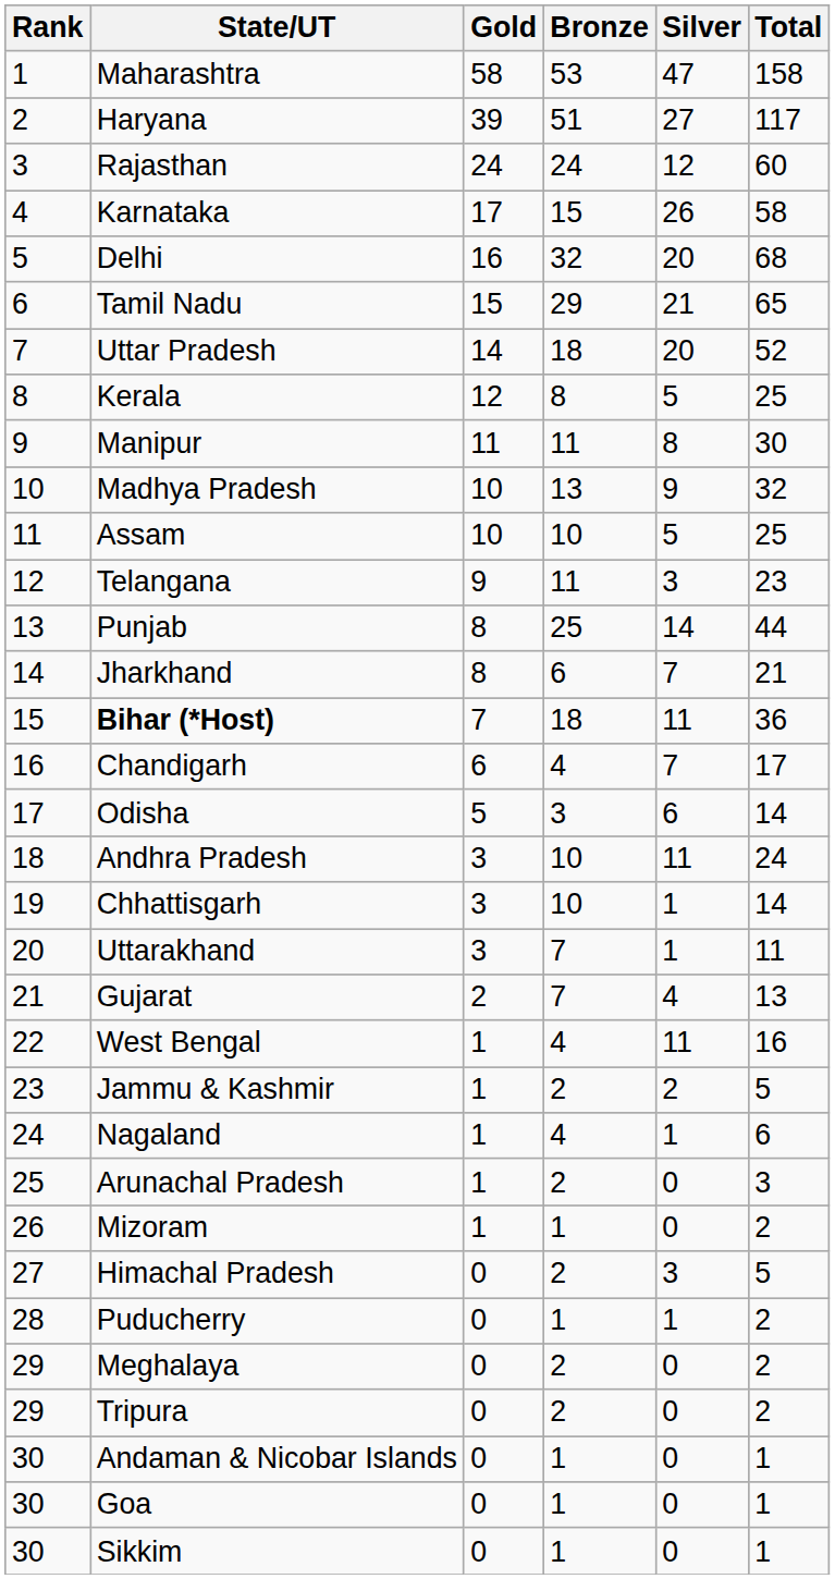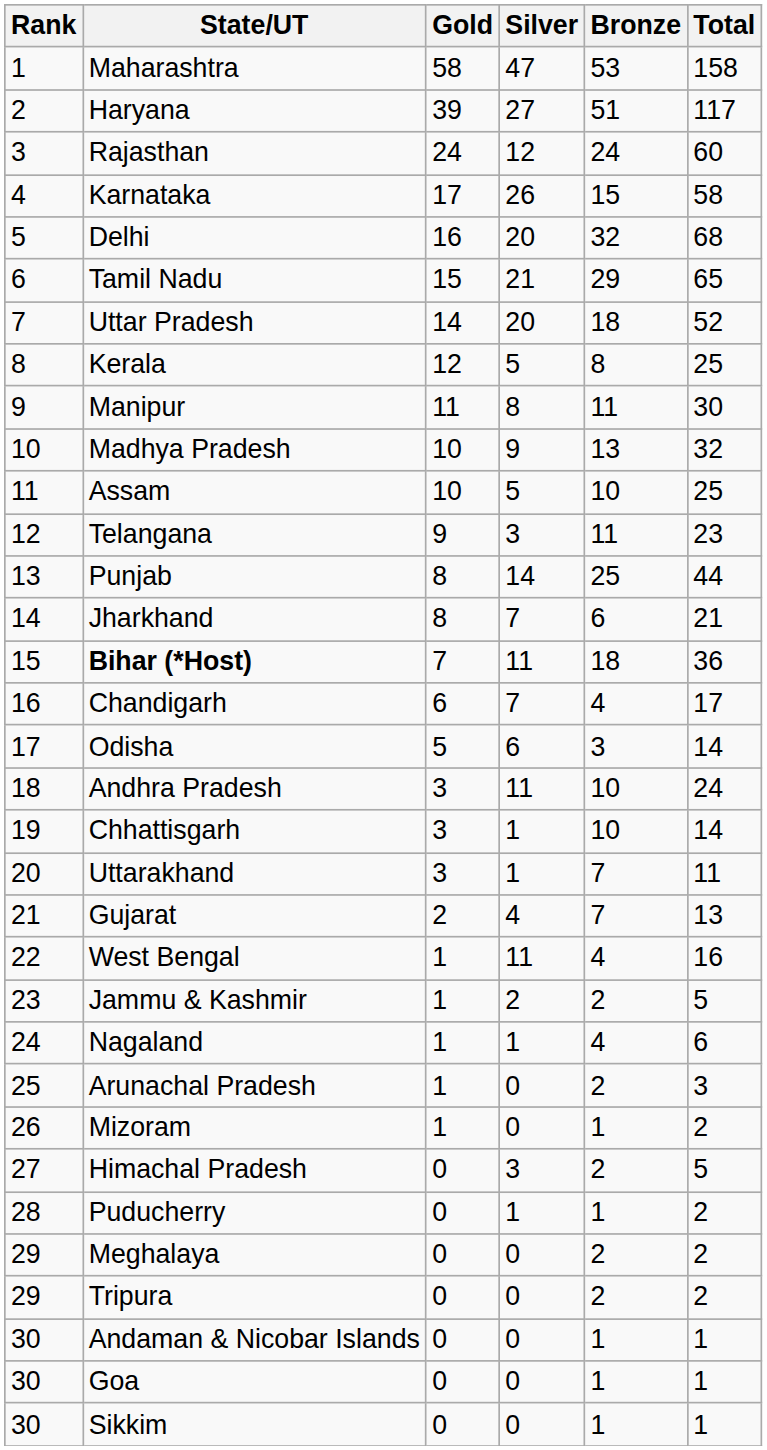columns swapped: Silver <-> Bronze
